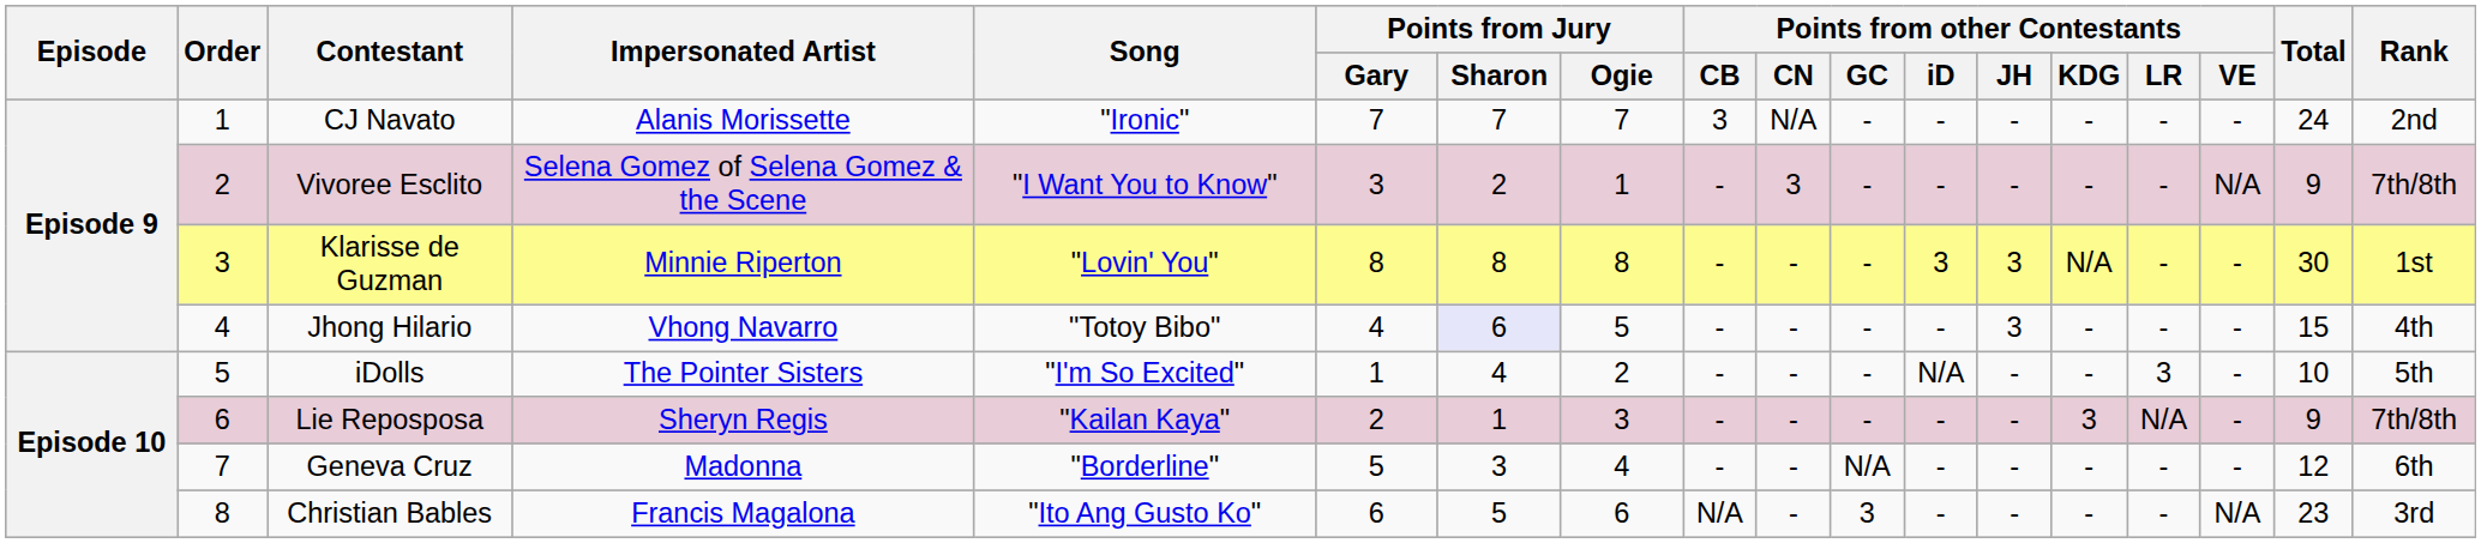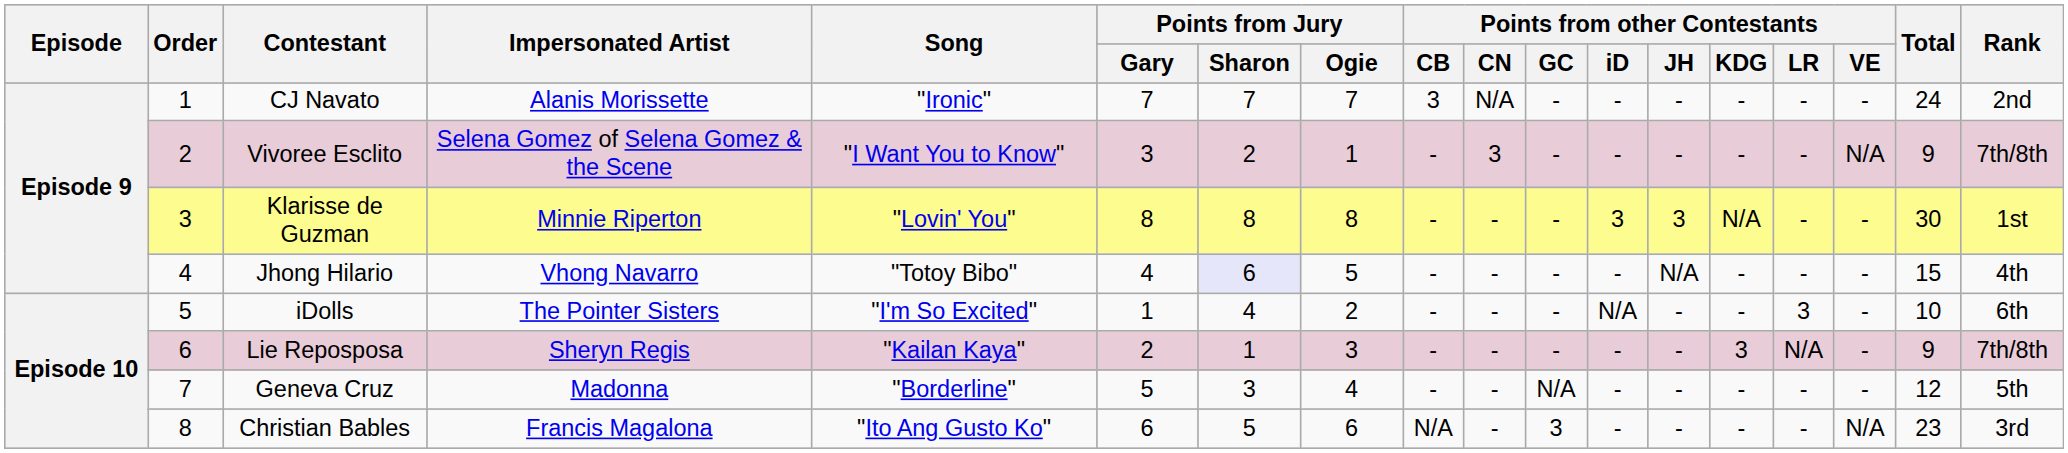Jhong Hilario | Points from other Contestants / JH: 3 -> N/A
iDolls | Rank: 5th -> 6th
Geneva Cruz | Rank: 6th -> 5th
